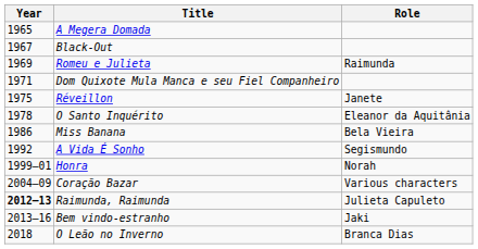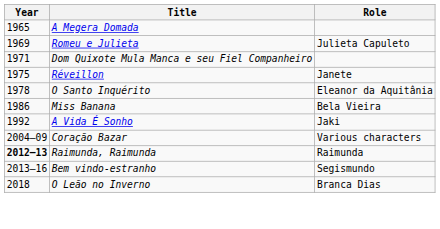- row: 1967 | Black-Out
Romeu e Julieta | Role: Raimunda -> Julieta Capuleto
A Vida É Sonho | Role: Segismundo -> Jaki
- row: 1999–01 | Honra | Norah
Raimunda, Raimunda | Role: Julieta Capuleto -> Raimunda
Bem vindo-estranho | Role: Jaki -> Segismundo
